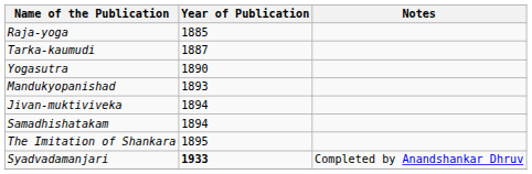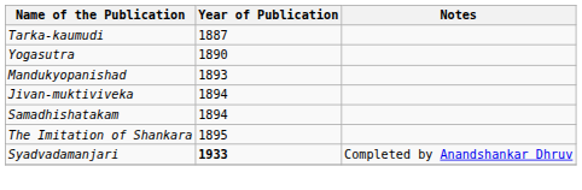- row: Raja-yoga | 1885
